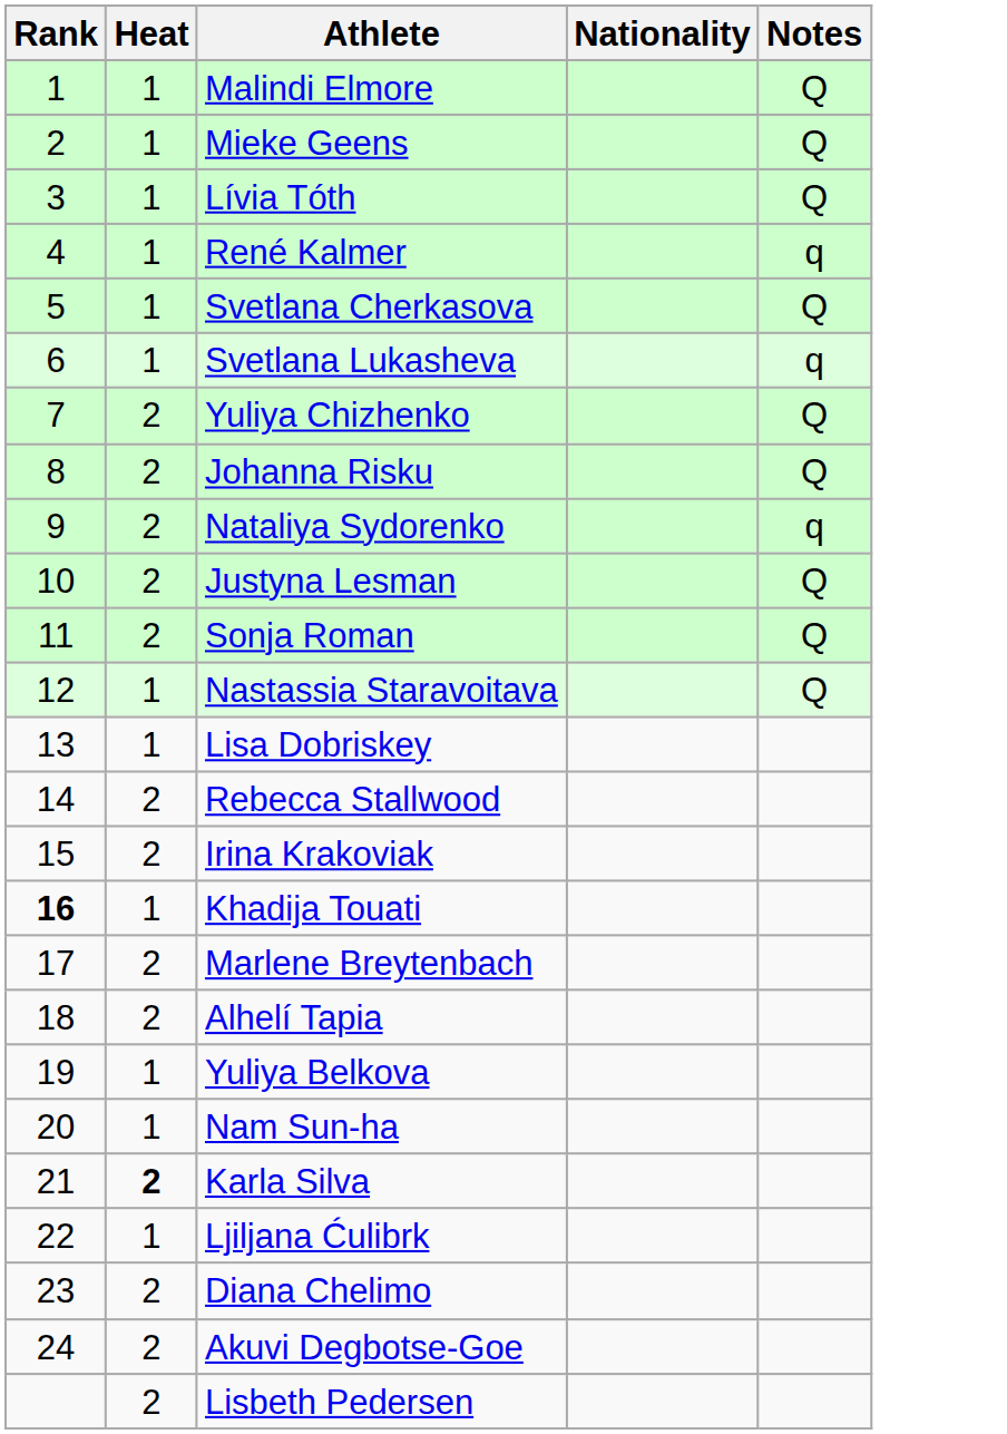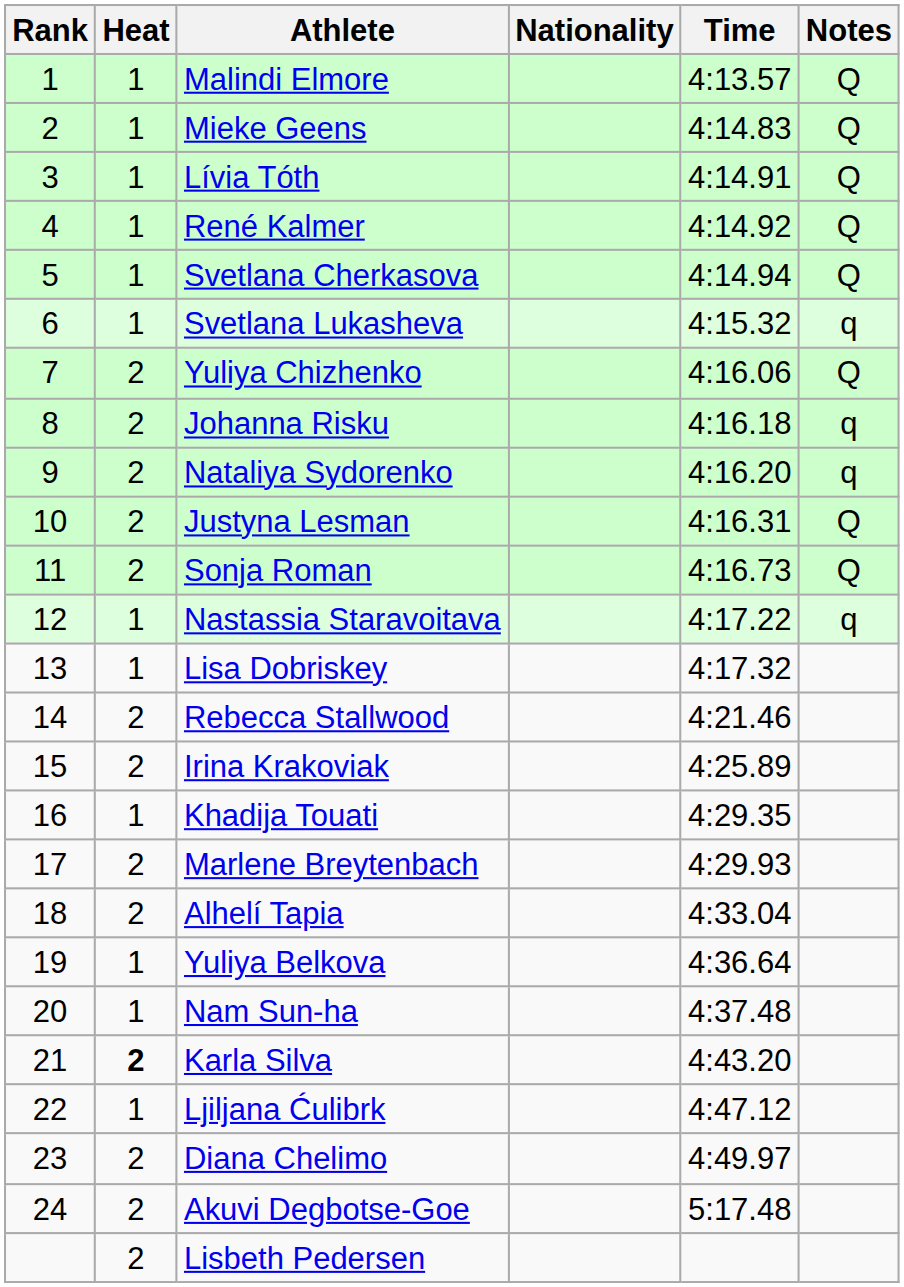+ column: Time | 4:13.57 | 4:14.83 | 4:14.91 | 4:14.92 | 4:14.94 | 4:15.32 | 4:16.06 | 4:16.18 | 4:16.20 | 4:16.31 | 4:16.73 | 4:17.22 | 4:17.32 | 4:21.46 | 4:25.89 | 4:29.35 | 4:29.93 | 4:33.04 | 4:36.64 | 4:37.48 | 4:43.20 | 4:47.12 | 4:49.97 | 5:17.48
René Kalmer | Notes: q -> Q
Johanna Risku | Notes: Q -> q
Nastassia Staravoitava | Notes: Q -> q
Khadija Touati | Rank: bold -> normal
